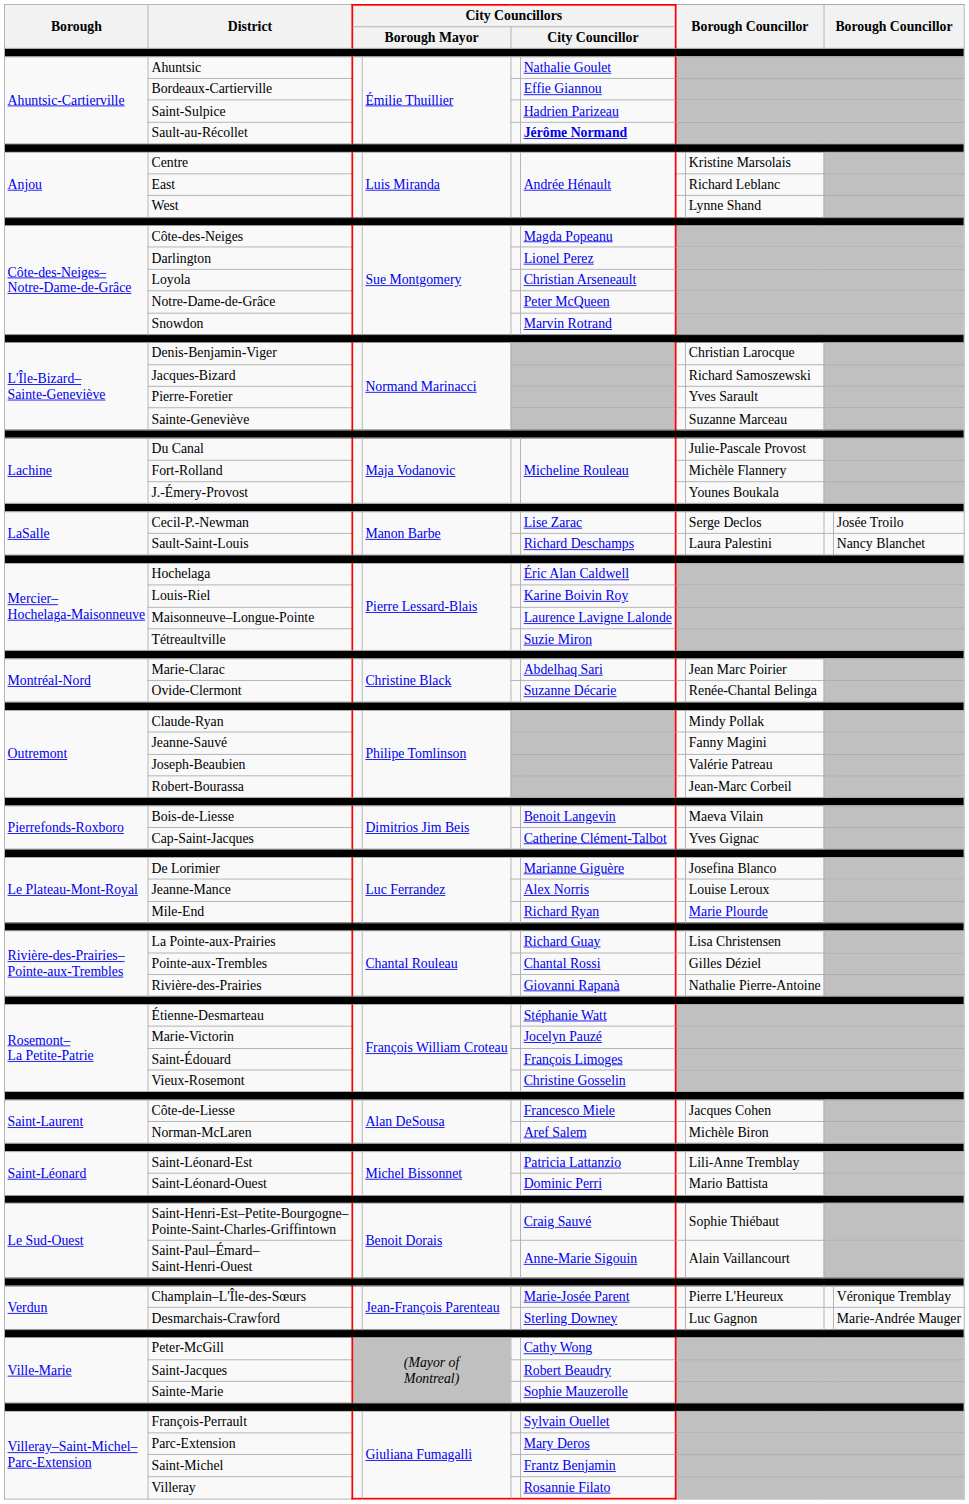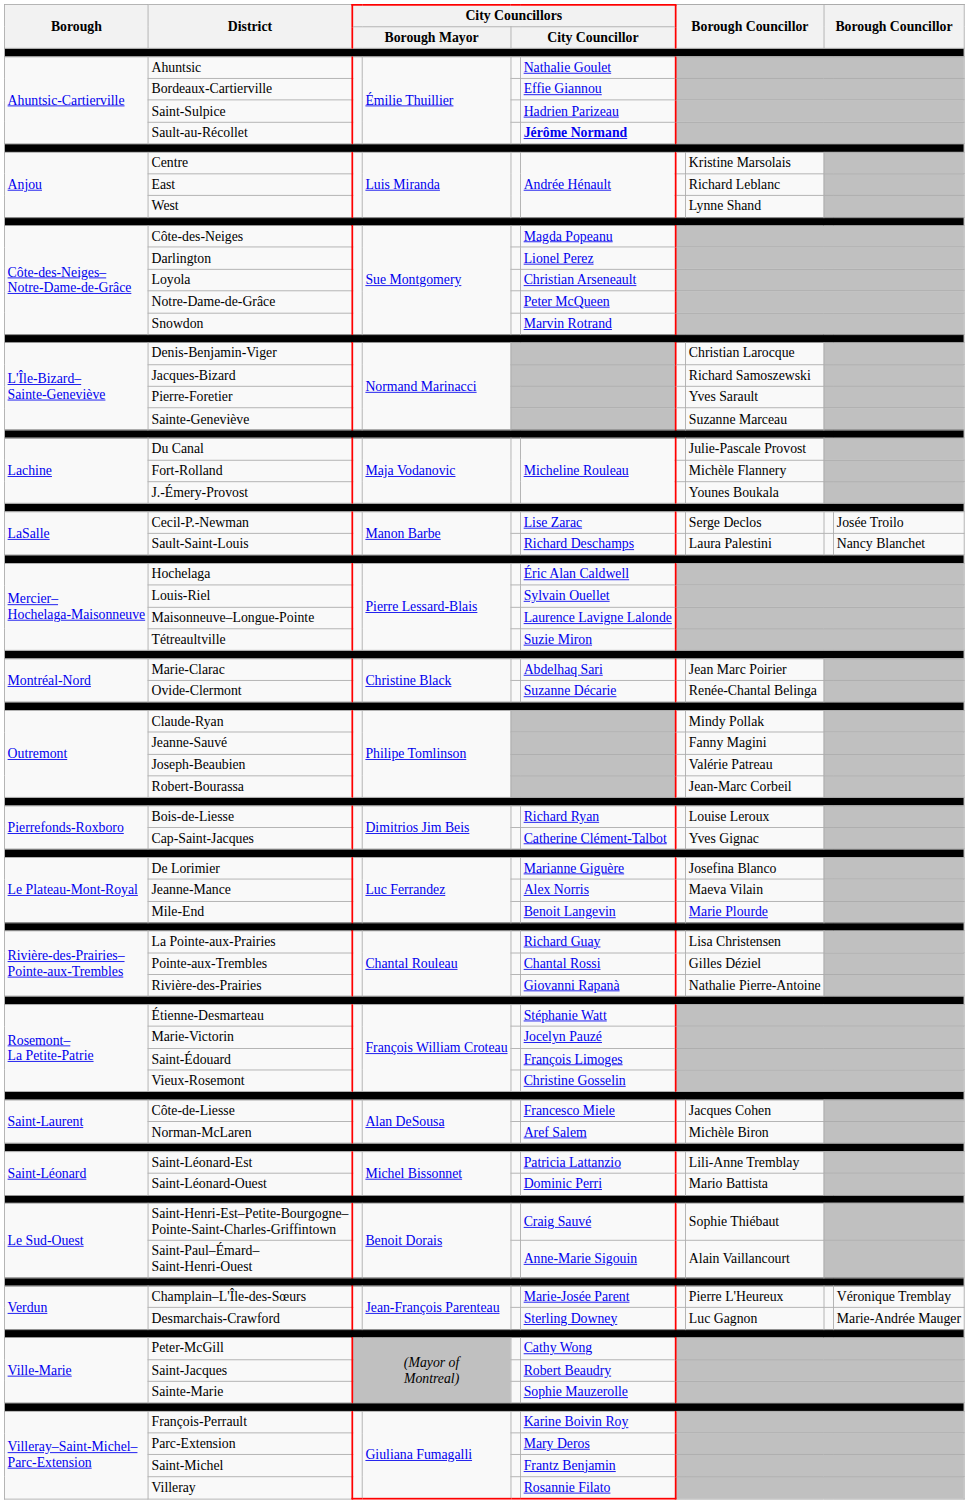Louis-Riel | column 6: Karine Boivin Roy -> Sylvain Ouellet
Bois-de-Liesse | column 6: Benoit Langevin -> Richard Ryan
Bois-de-Liesse | column 8: Maeva Vilain -> Louise Leroux
Jeanne-Mance | column 8: Louise Leroux -> Maeva Vilain
Mile-End | column 6: Richard Ryan -> Benoit Langevin
François-Perrault | column 6: Sylvain Ouellet -> Karine Boivin Roy
